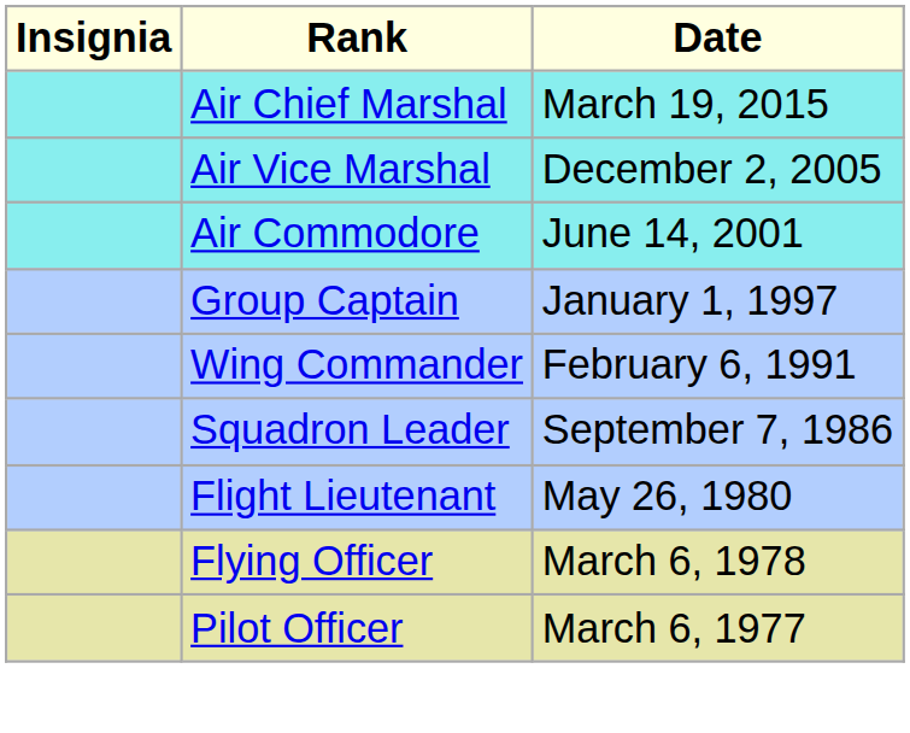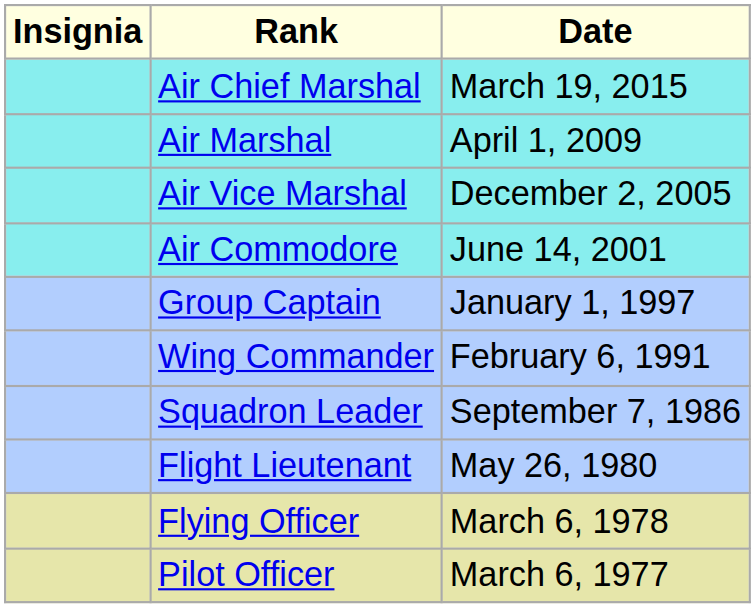+ row: Air Marshal | April 1, 2009
